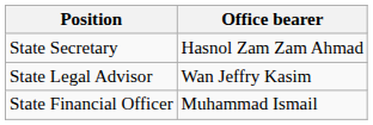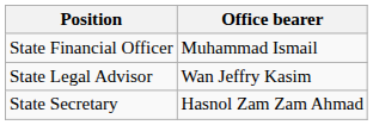rows swapped: State Secretary <-> State Financial Officer
